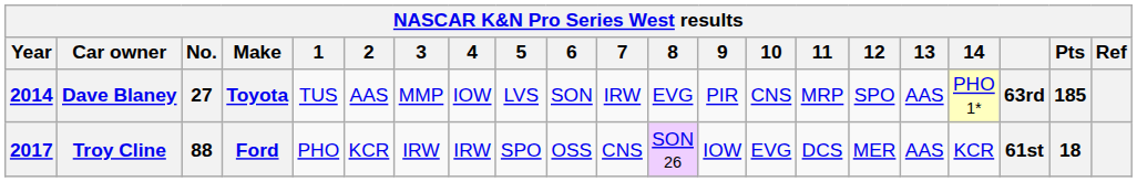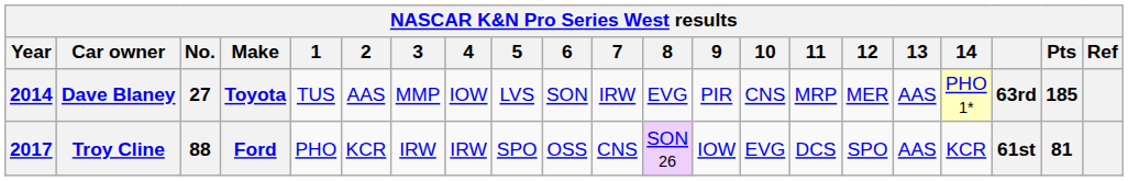Dave Blaney | 12: SPO -> MER
Troy Cline | 12: MER -> SPO
Troy Cline | Pts: 18 -> 81
